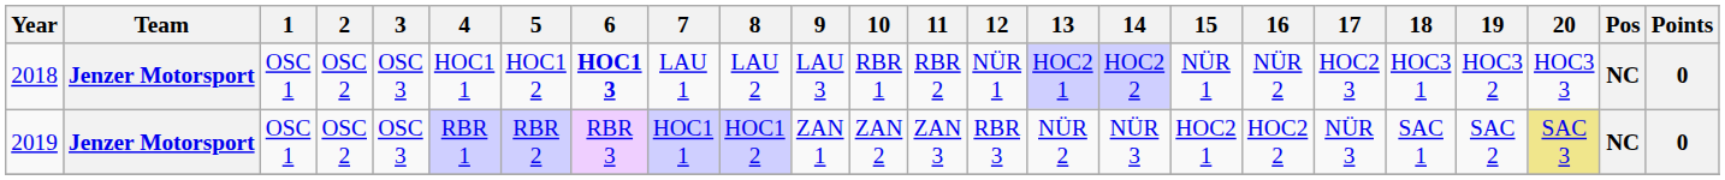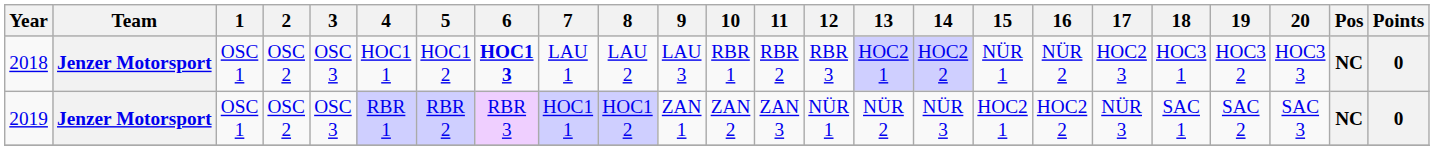2018 | 12: NÜR 1 -> RBR 3
2019 | 12: RBR 3 -> NÜR 1
2019 | 20: khaki background -> no background
